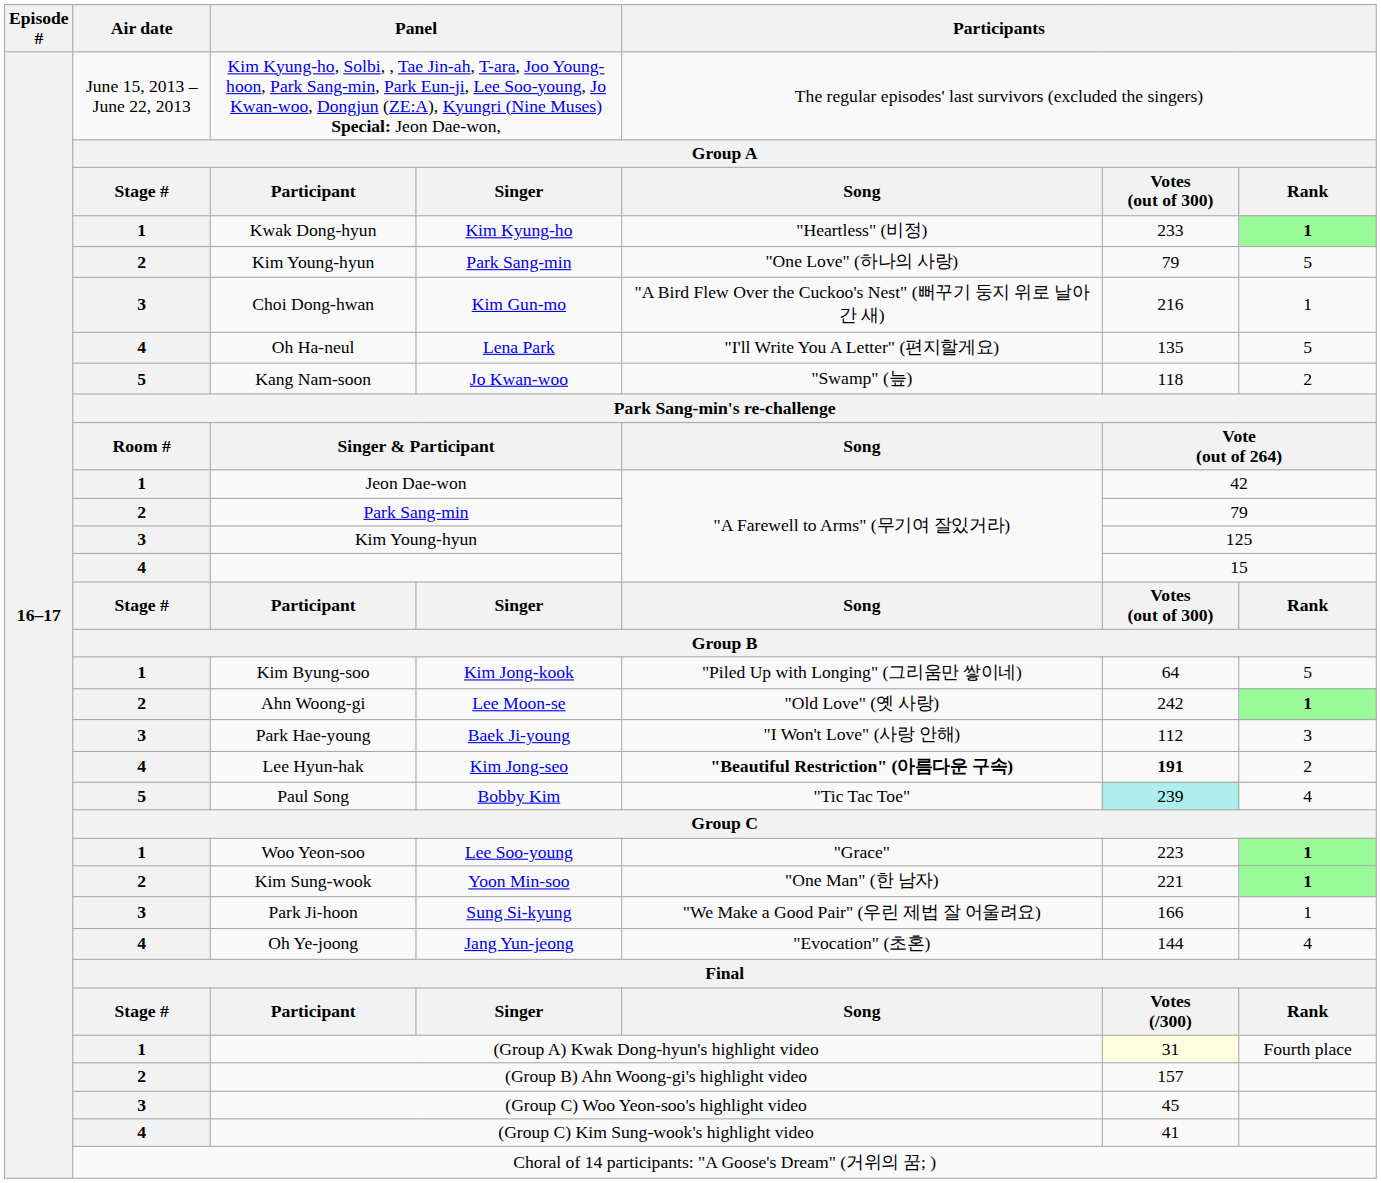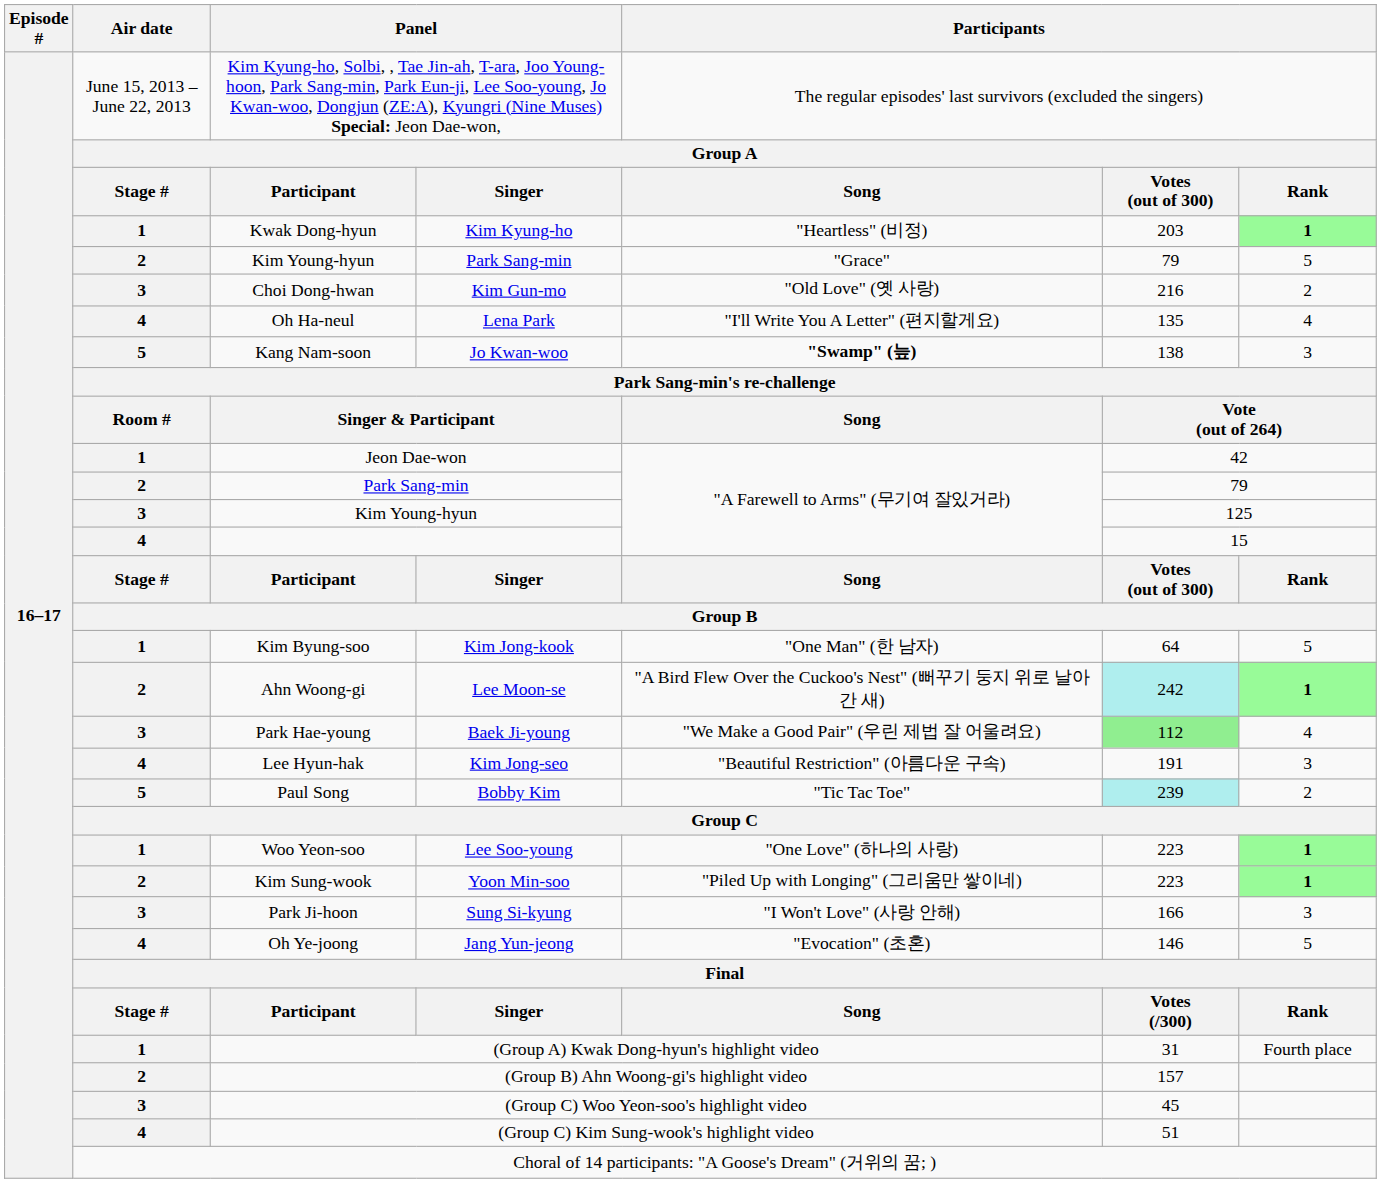Kwak Dong-hyun | column 6: 233 -> 203
Kim Young-hyun / Park Sang-min | column 5: "One Love" (하나의 사랑) -> "Grace"
Choi Dong-hwan | column 5: "A Bird Flew Over the Cuckoo's Nest" (뻐꾸기 둥지 위로 날아간 새) -> "Old Love" (옛 사랑)
Choi Dong-hwan | column 7: 1 -> 2
Oh Ha-neul | column 7: 5 -> 4
Kang Nam-soon | column 5: normal -> bold
Kang Nam-soon | column 6: 118 -> 138
Kang Nam-soon | column 7: 2 -> 3
Kim Byung-soo | column 5: "Piled Up with Longing" (그리움만 쌓이네) -> "One Man" (한 남자)
Ahn Woong-gi | column 5: "Old Love" (옛 사랑) -> "A Bird Flew Over the Cuckoo's Nest" (뻐꾸기 둥지 위로 날아간 새)
Ahn Woong-gi | column 6: no background -> paleturquoise background
Park Hae-young | column 5: "I Won't Love" (사랑 안해) -> "We Make a Good Pair" (우린 제법 잘 어울려요)
Park Hae-young | column 6: no background -> lightgreen background
Park Hae-young | column 7: 3 -> 4
Lee Hyun-hak | column 5: bold -> normal
Lee Hyun-hak | column 6: bold -> normal
Lee Hyun-hak | column 7: 2 -> 3
Paul Song | column 7: 4 -> 2
Woo Yeon-soo | column 5: "Grace" -> "One Love" (하나의 사랑)
Kim Sung-wook | column 5: "One Man" (한 남자) -> "Piled Up with Longing" (그리움만 쌓이네)
Kim Sung-wook | column 6: 221 -> 223
Park Ji-hoon | column 5: "We Make a Good Pair" (우린 제법 잘 어울려요) -> "I Won't Love" (사랑 안해)
Park Ji-hoon | column 7: 1 -> 3
Oh Ye-joong | column 6: 144 -> 146
Oh Ye-joong | column 7: 4 -> 5
(Group A) Kwak Dong-hyun's highlight video | column 6: lightyellow background -> no background
(Group C) Kim Sung-wook's highlight video | column 6: 41 -> 51
